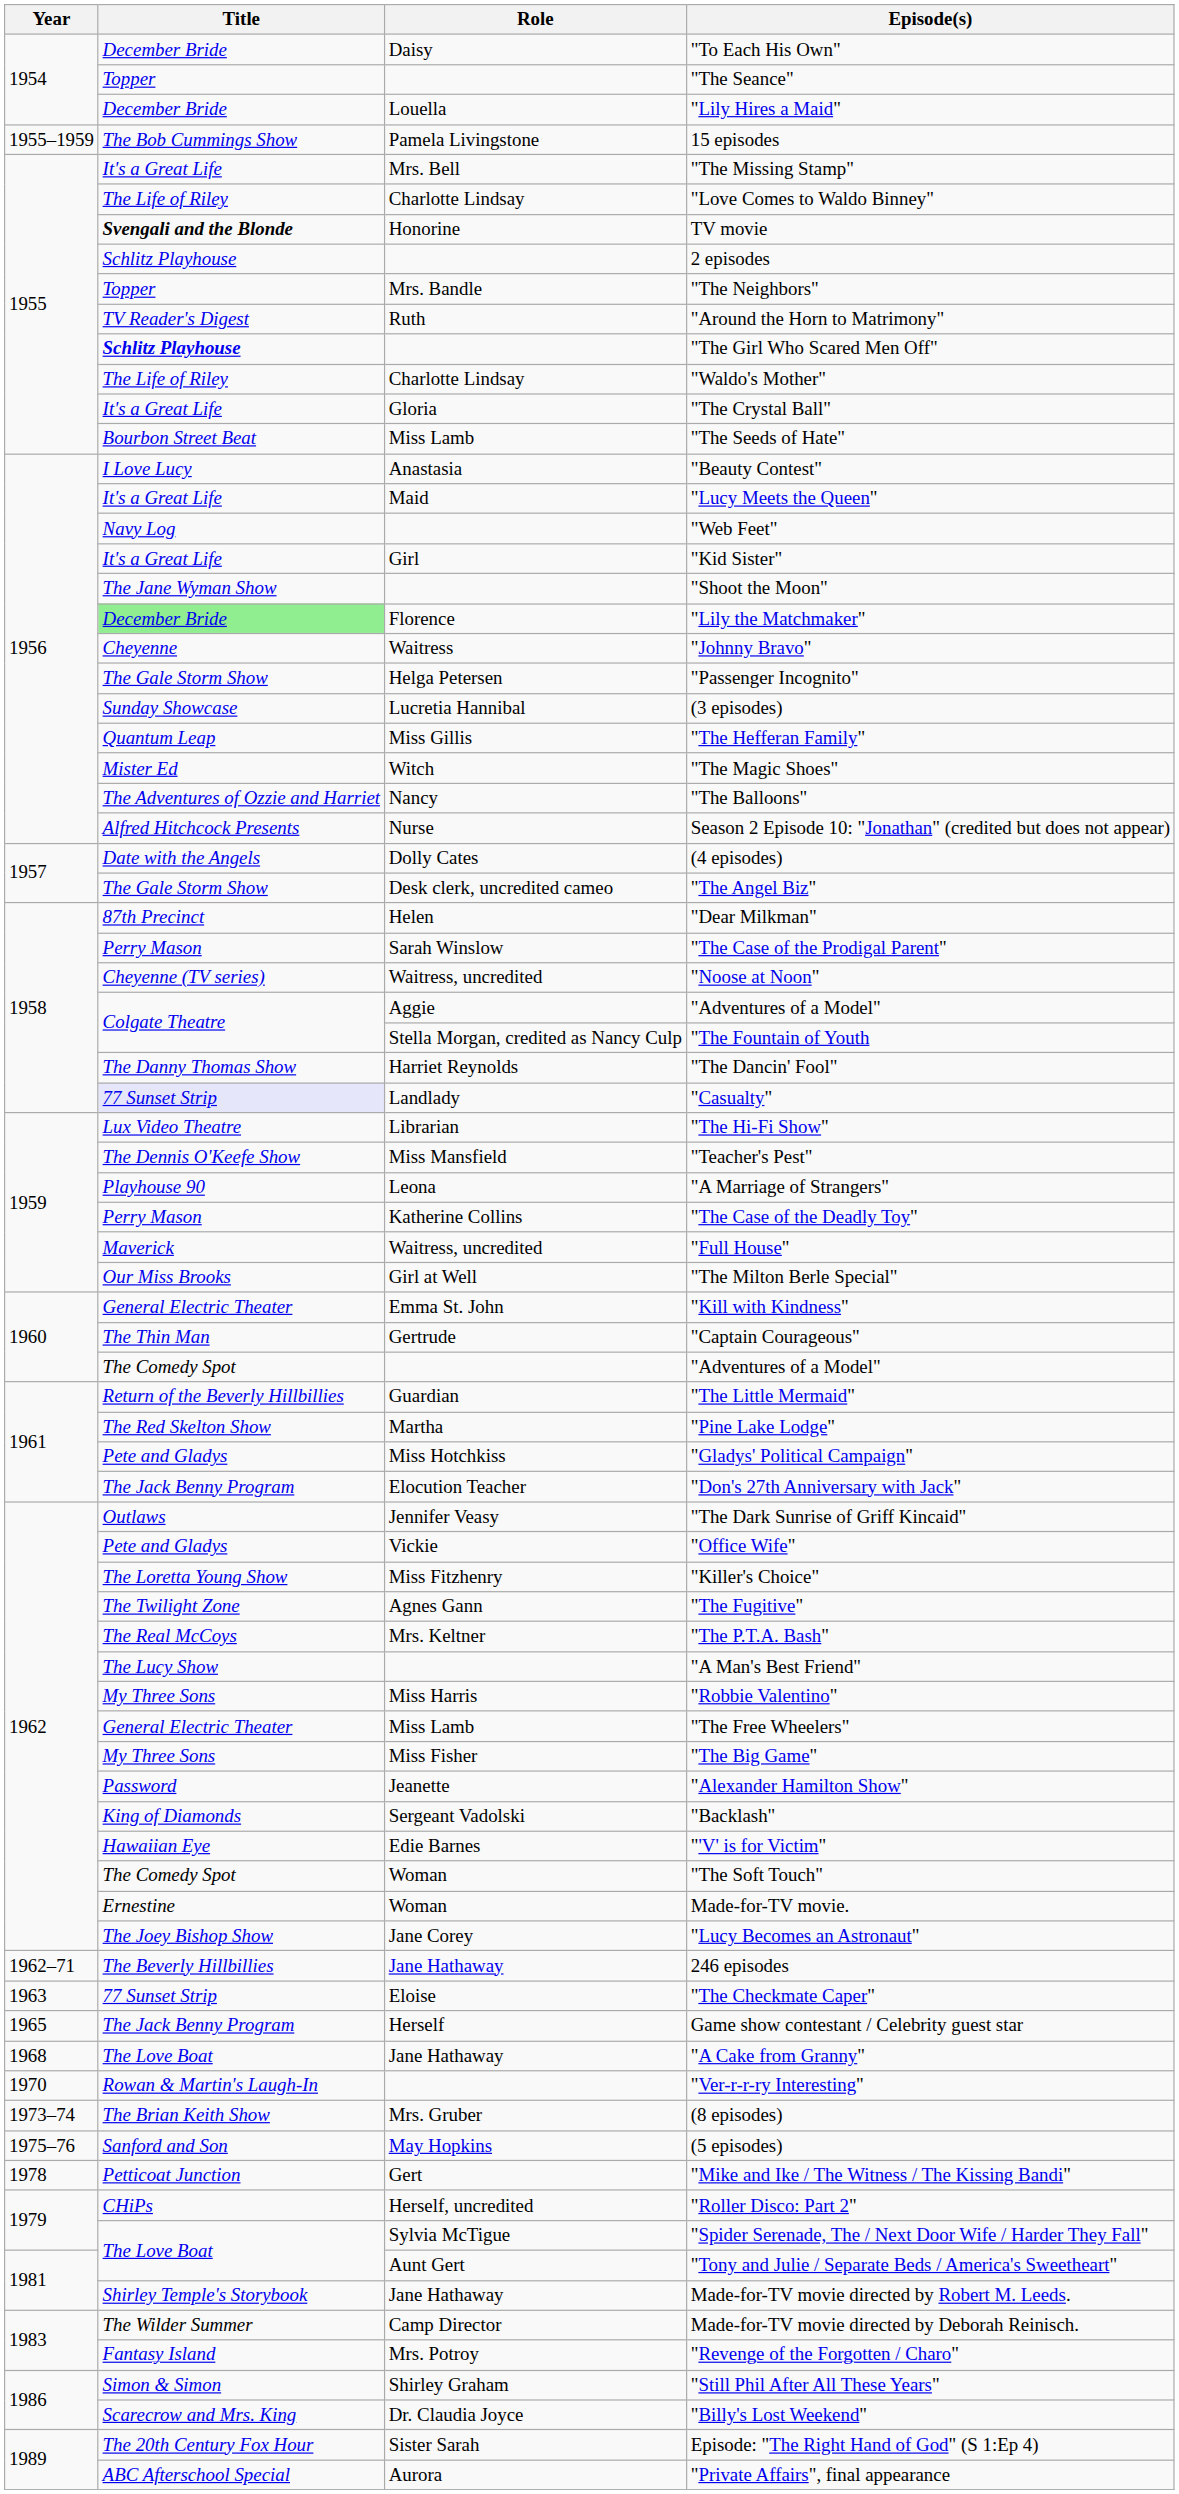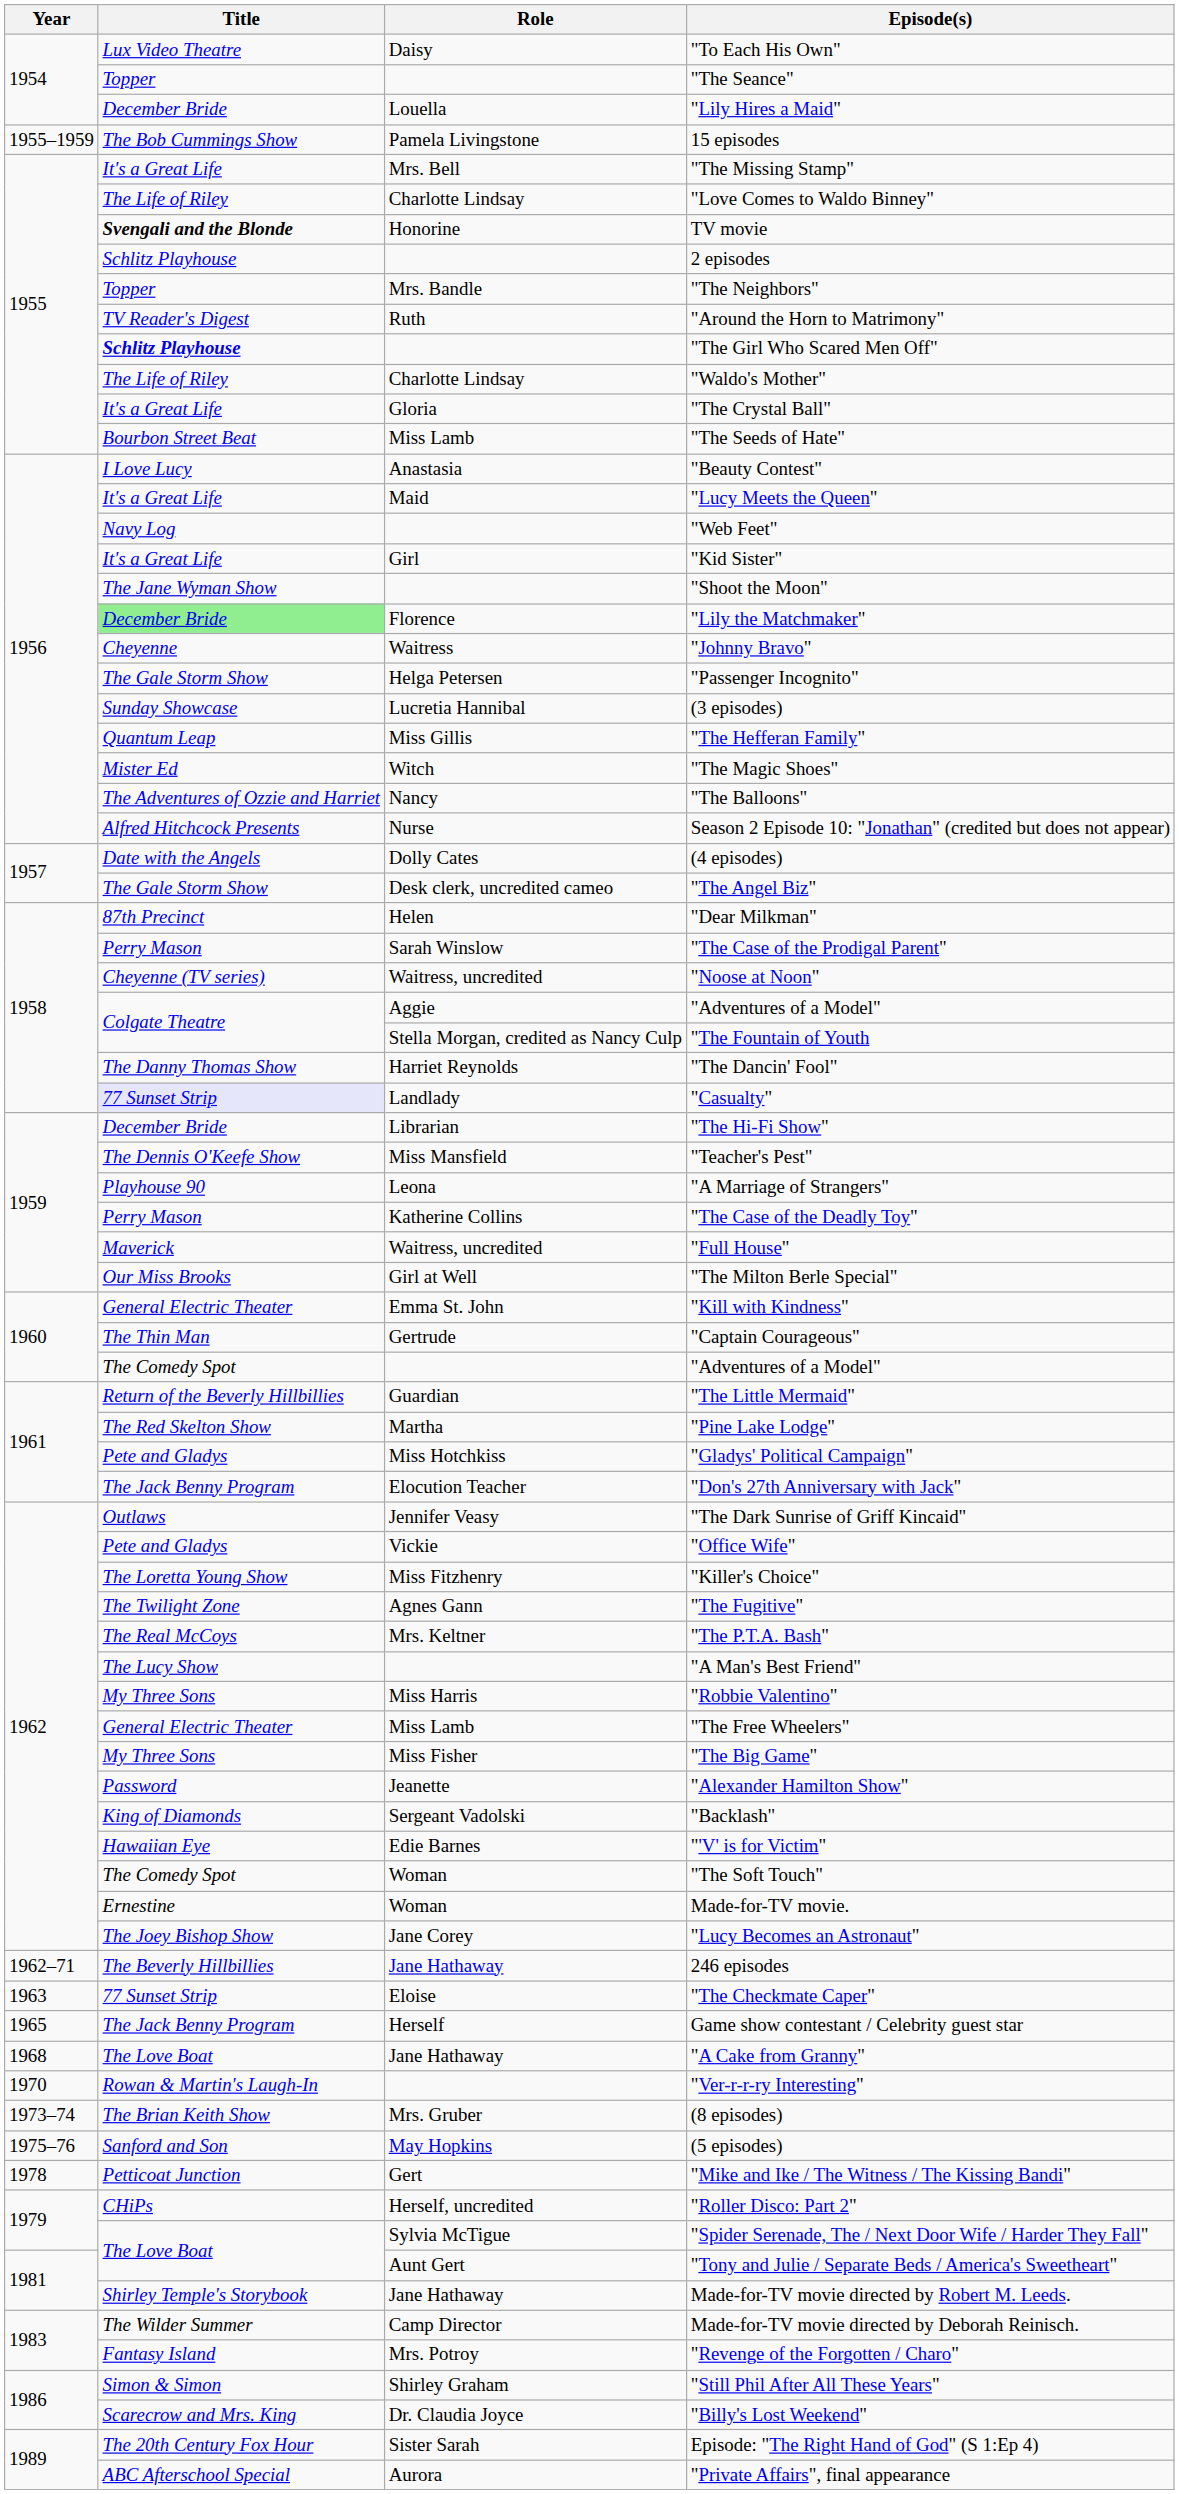"To Each His Own" | Title: December Bride -> Lux Video Theatre
"The Hi-Fi Show" | Title: Lux Video Theatre -> December Bride
